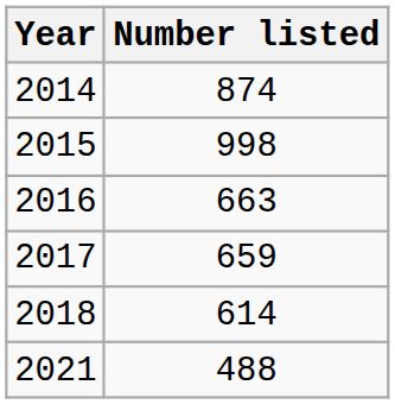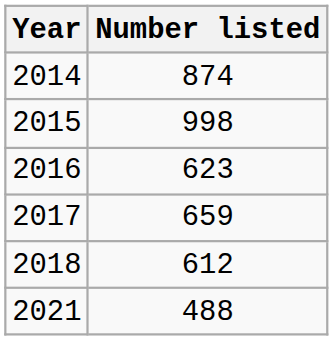2016 | Number listed: 663 -> 623
2018 | Number listed: 614 -> 612
